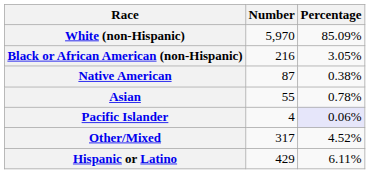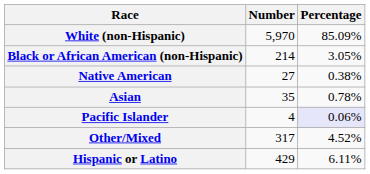Black or African American (non-Hispanic) | Number: 216 -> 214
Native American | Number: 87 -> 27
Asian | Number: 55 -> 35
